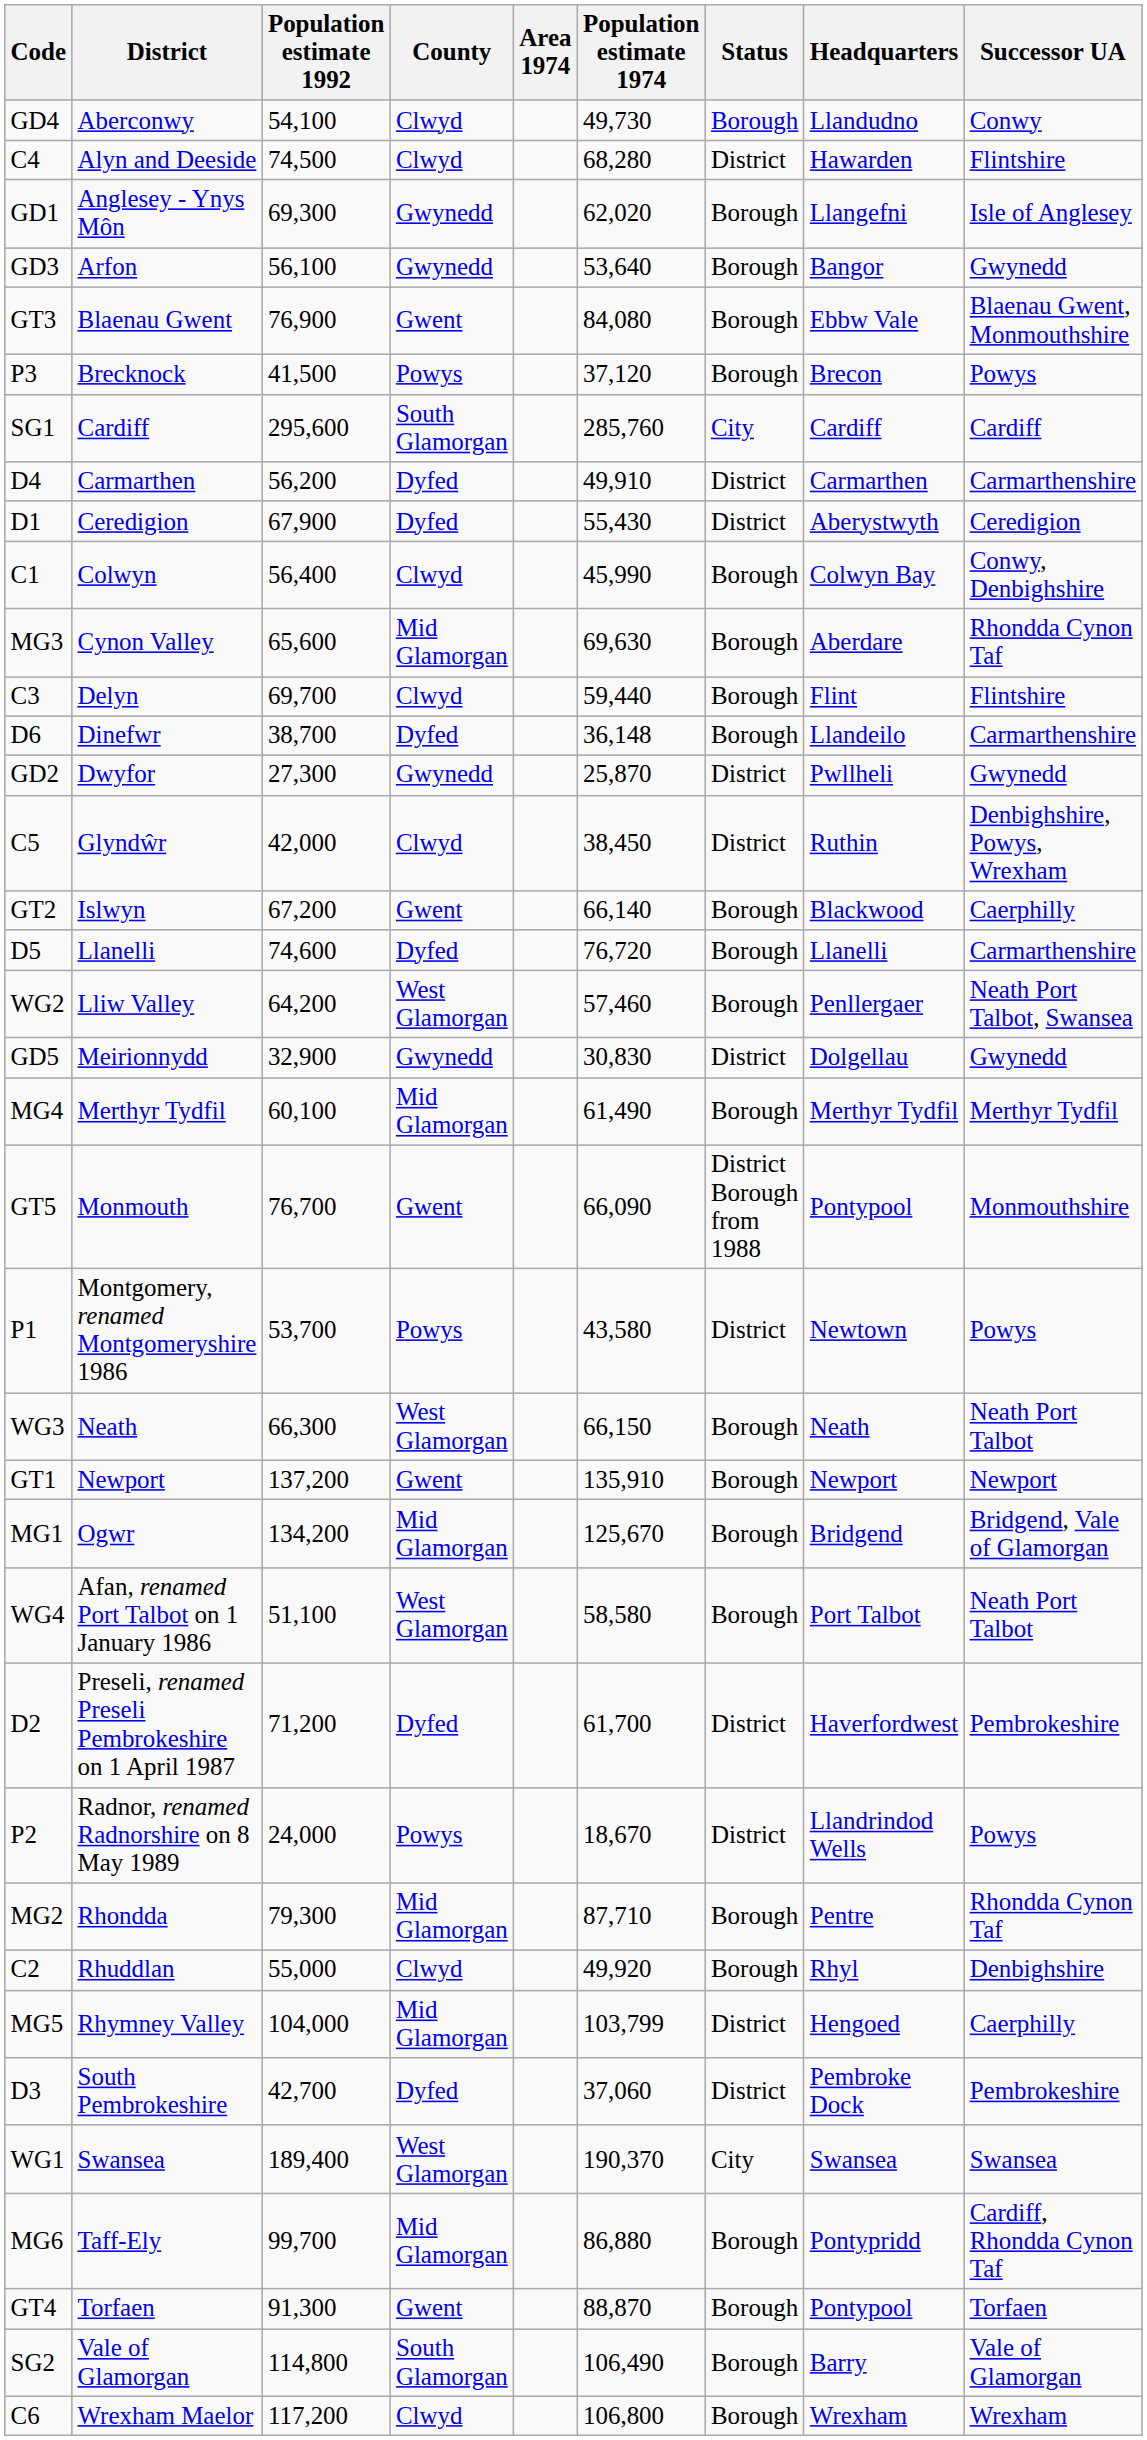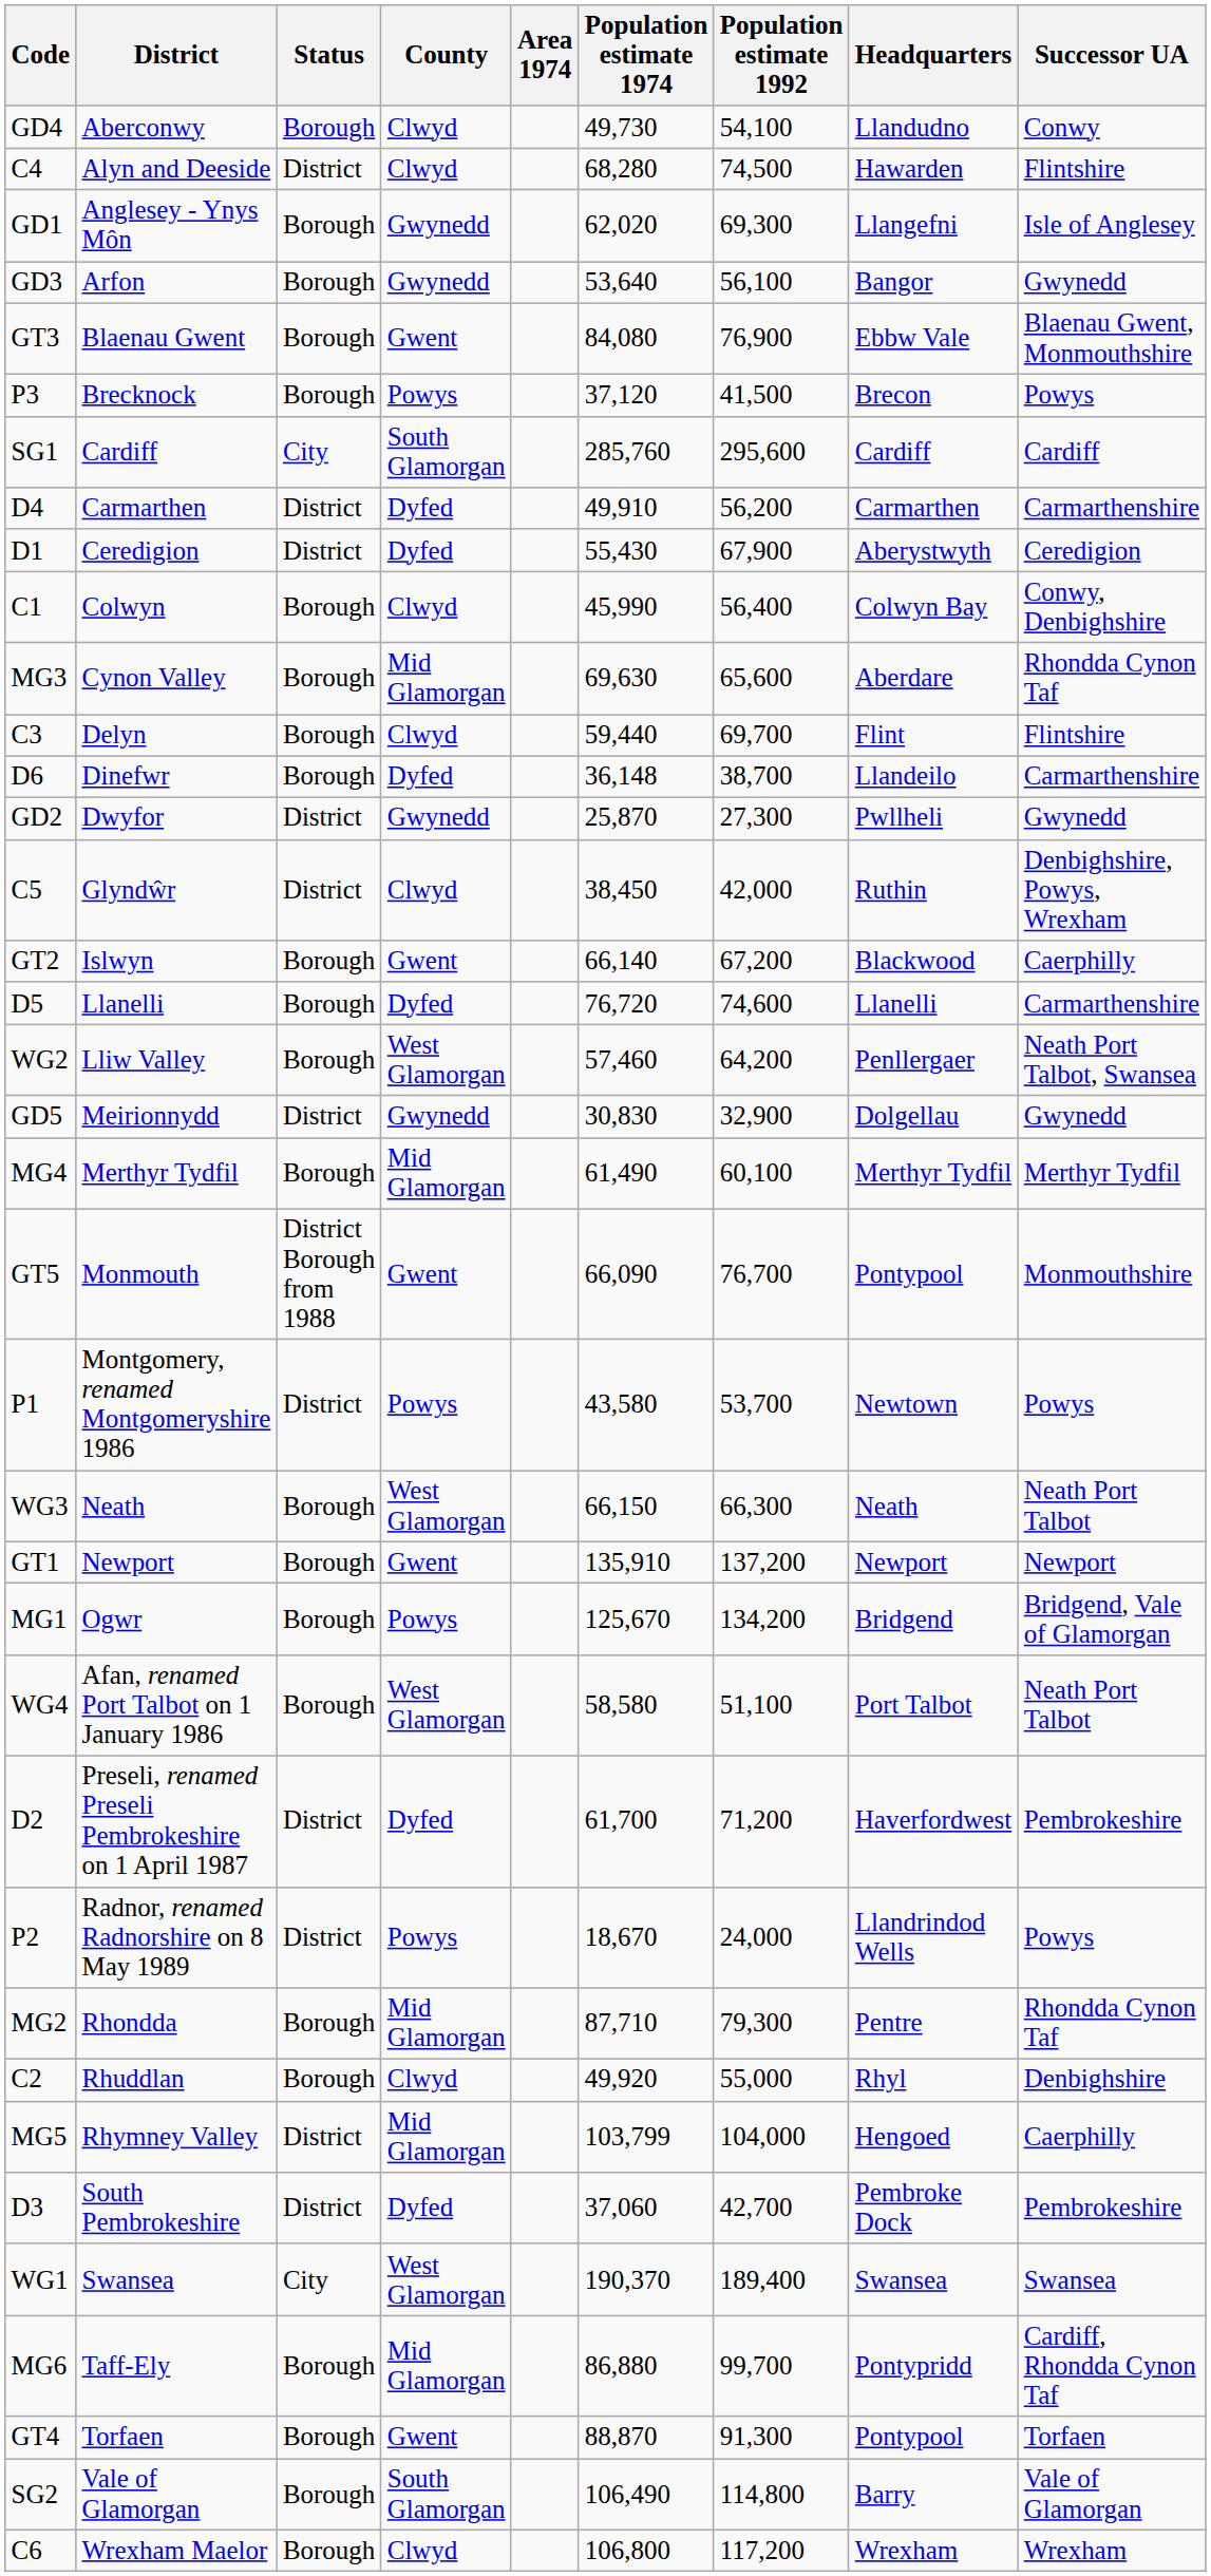columns swapped: Status <-> Population estimate 1992
MG1 | County: Mid Glamorgan -> Powys
